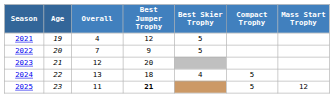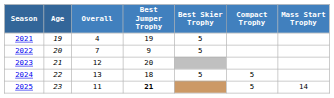2021 | Best Jumper Trophy: 12 -> 19
2024 | Best Skier Trophy: 4 -> 5
2025 | Mass Start Trophy: 12 -> 14
